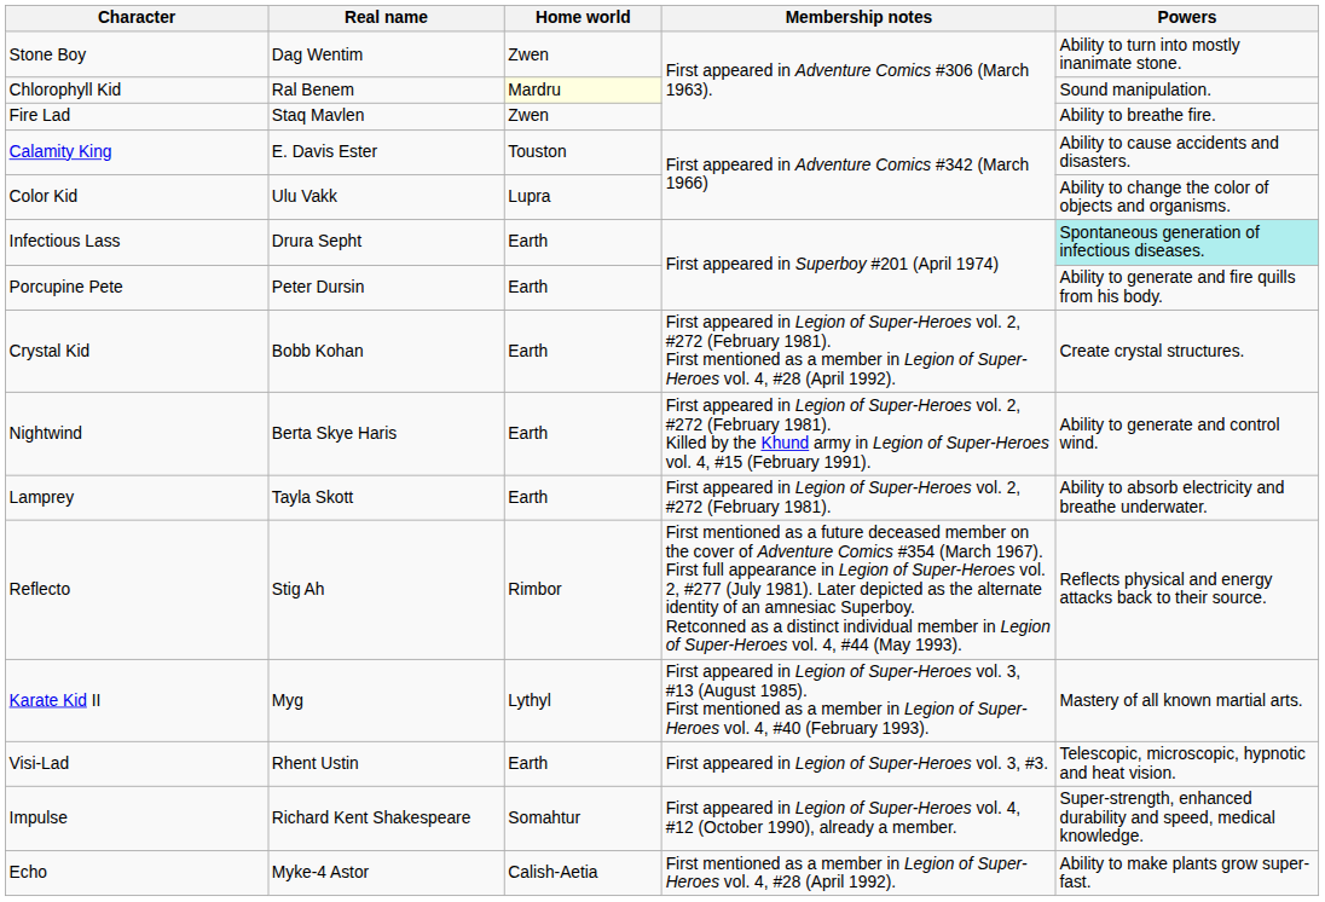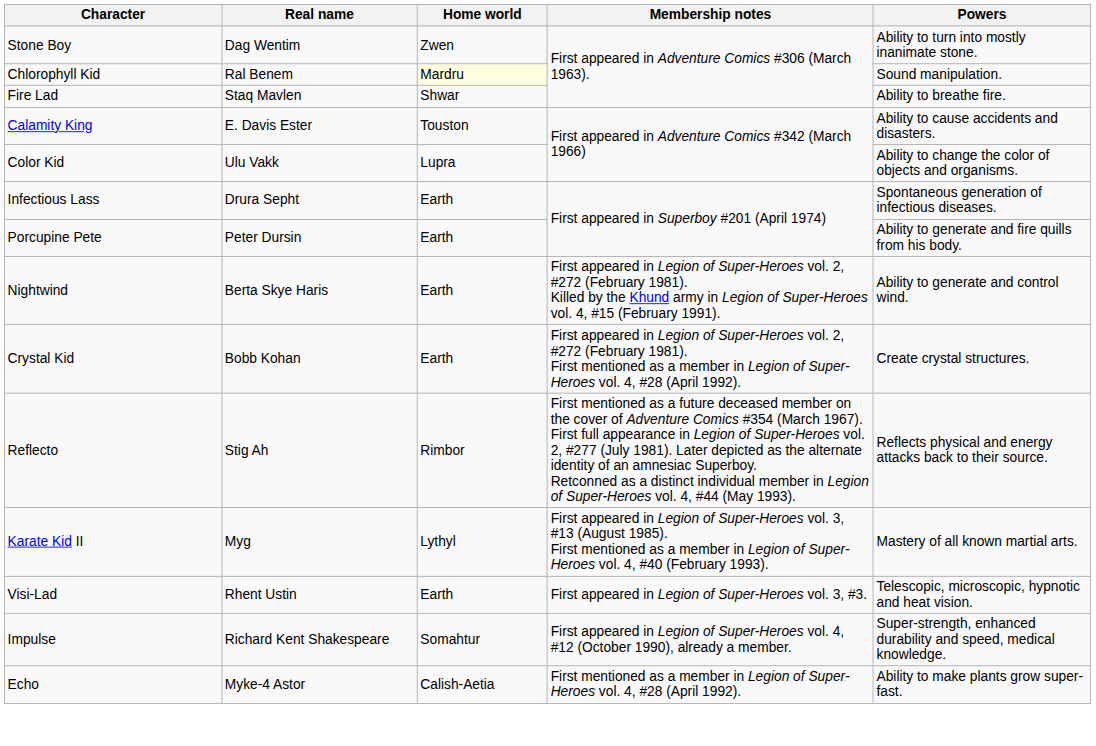Fire Lad | Home world: Zwen -> Shwar
Infectious Lass | Powers: paleturquoise background -> no background
rows swapped: Crystal Kid <-> Nightwind
- row: Lamprey | Tayla Skott | Earth | First appeared in Legion of Super-Heroes vol. 2, #272 (February 1981). | Ability to absorb electricity and breathe underwater.
